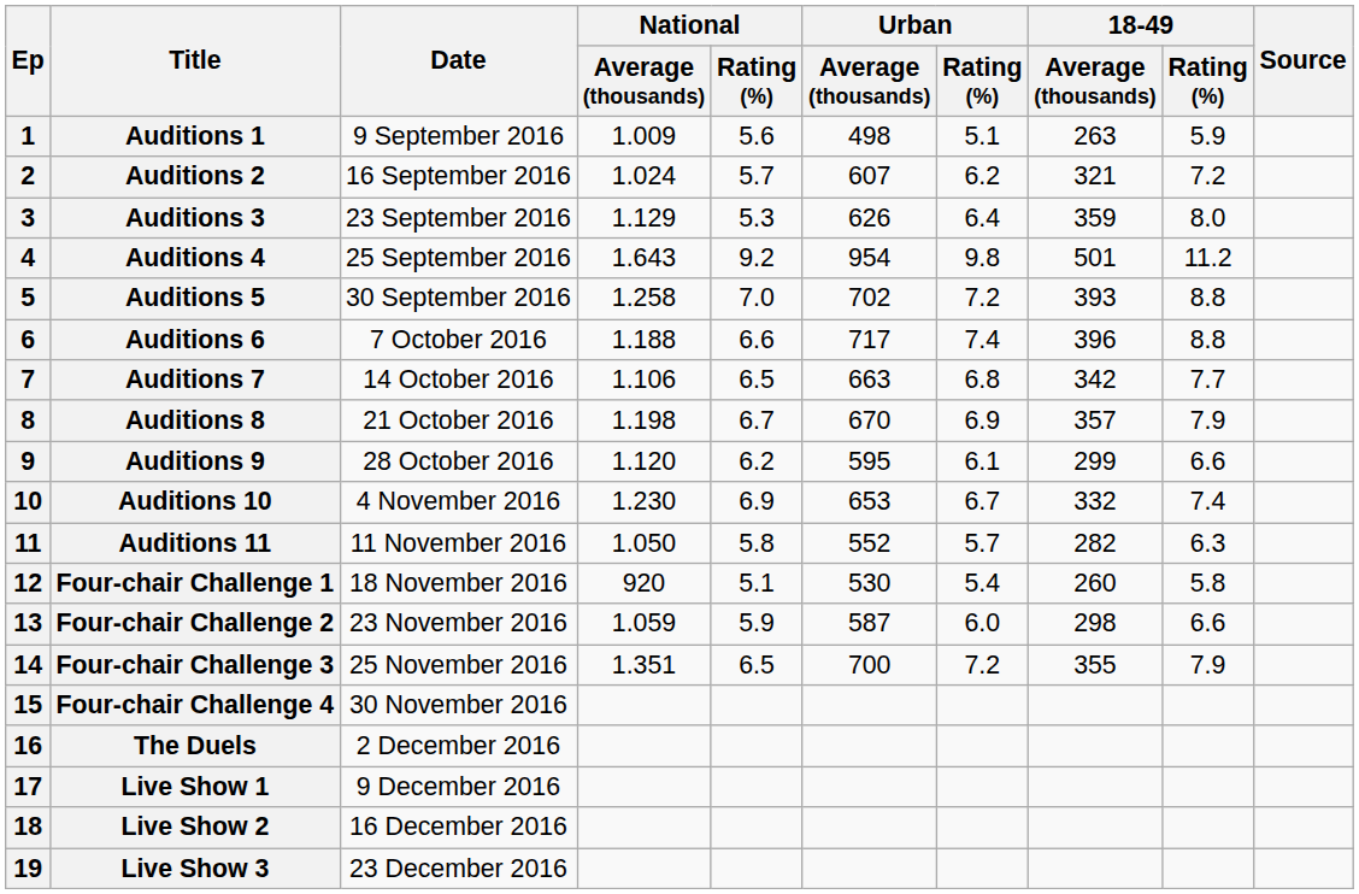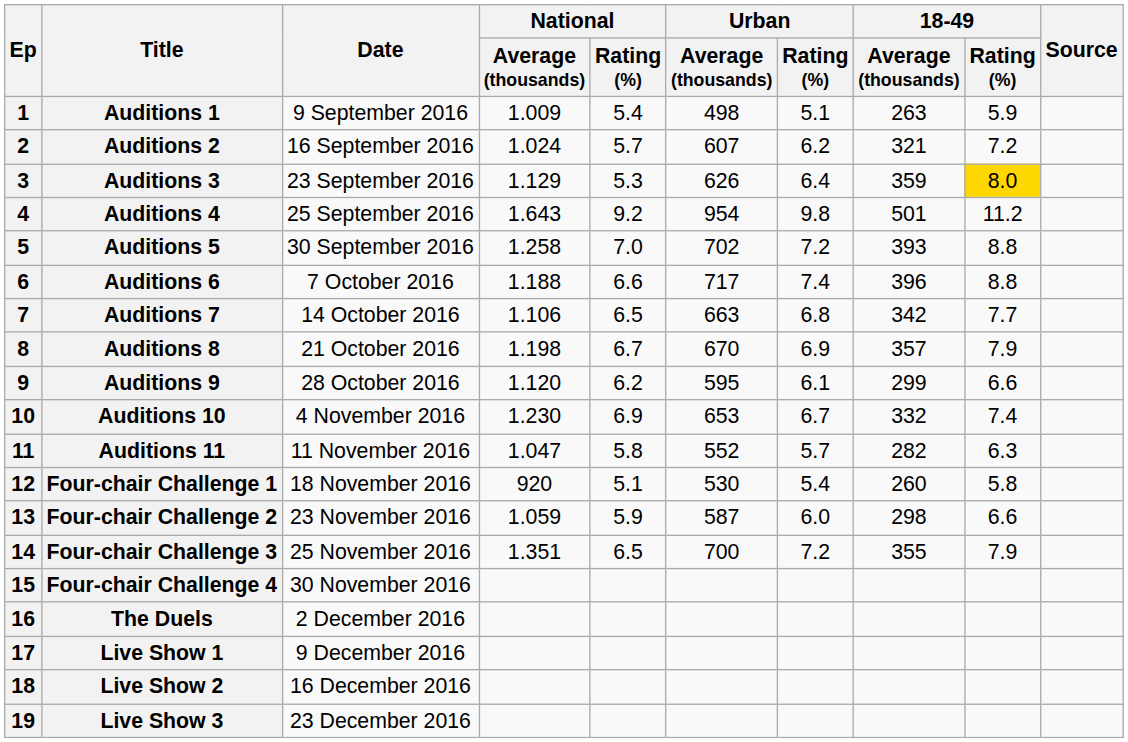Auditions 1 | National / Rating (%): 5.6 -> 5.4
Auditions 3 | 18-49 / Rating (%): no background -> gold background
Auditions 11 | National / Average (thousands): 1.050 -> 1.047
